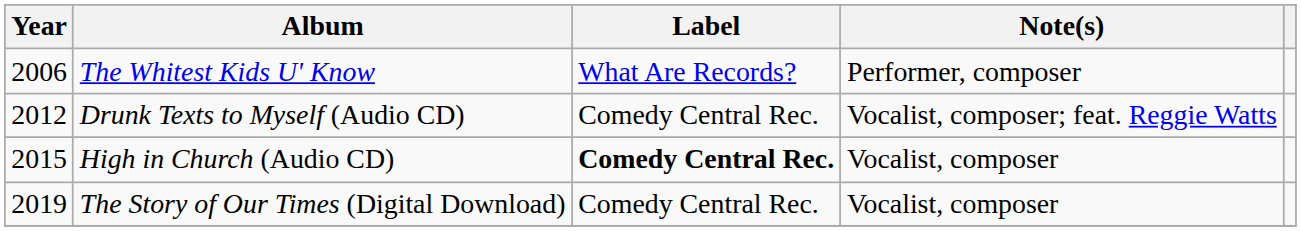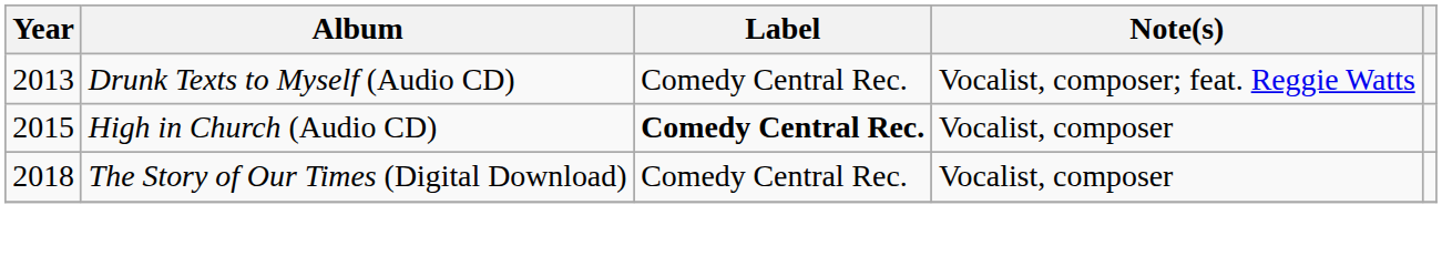- row: 2006 | The Whitest Kids U' Know | What Are Records? | Performer, composer
Drunk Texts to Myself (Audio CD) | Year: 2012 -> 2013
The Story of Our Times (Digital Download) | Year: 2019 -> 2018
